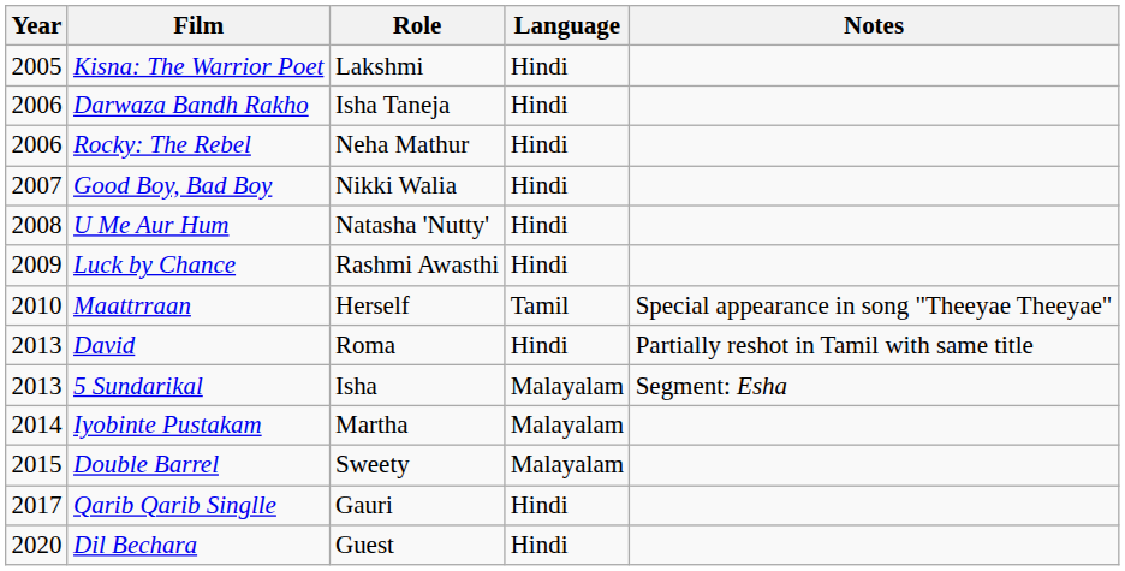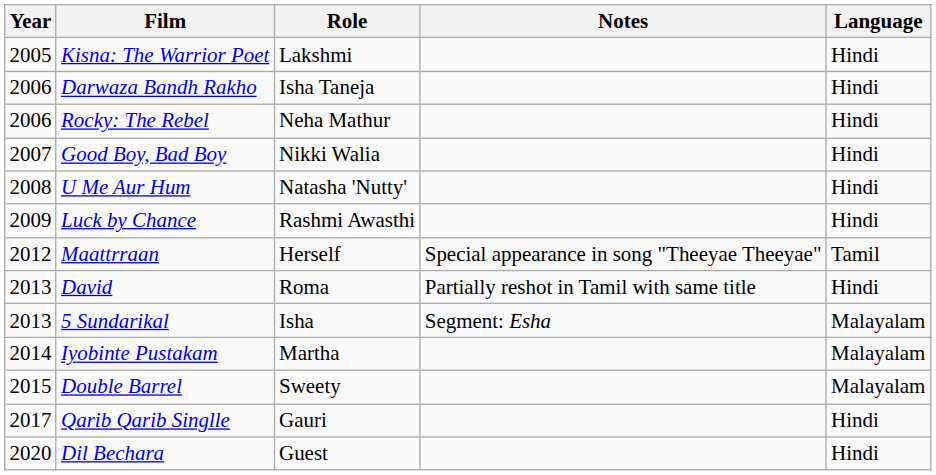columns swapped: Language <-> Notes
Maattrraan | Year: 2010 -> 2012
